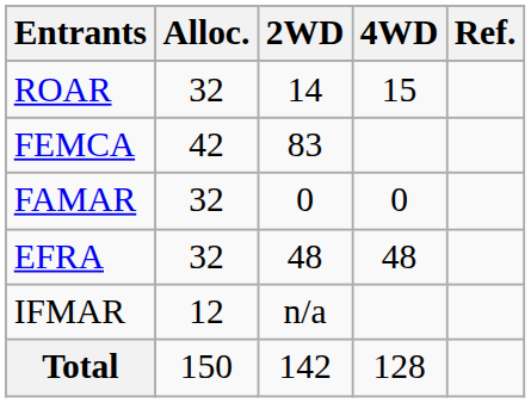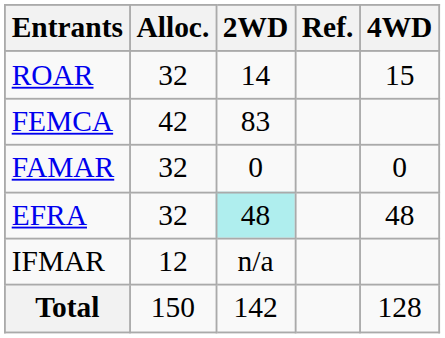columns swapped: 4WD <-> Ref.
EFRA | 2WD: no background -> paleturquoise background
